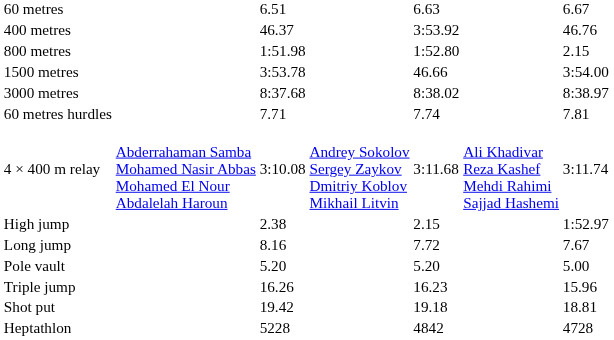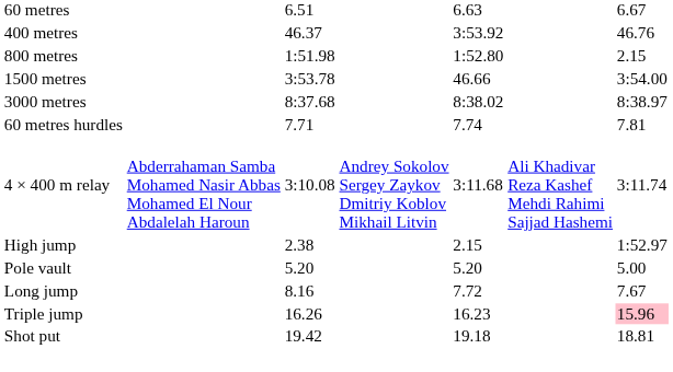rows swapped: Pole vault <-> Long jump
Triple jump | column 7: no background -> pink background
- row: Heptathlon | 5228 | 4842 | 4728
